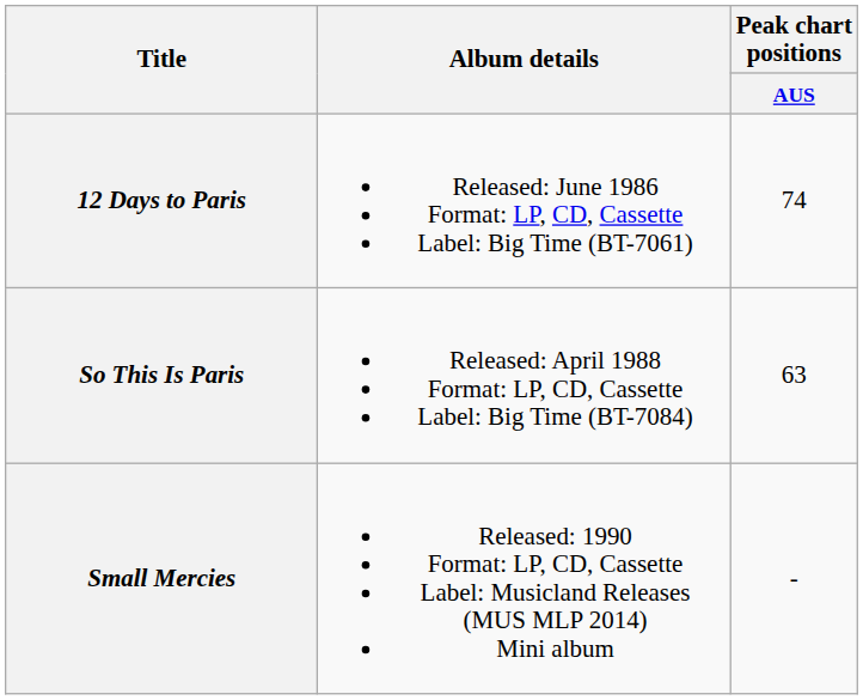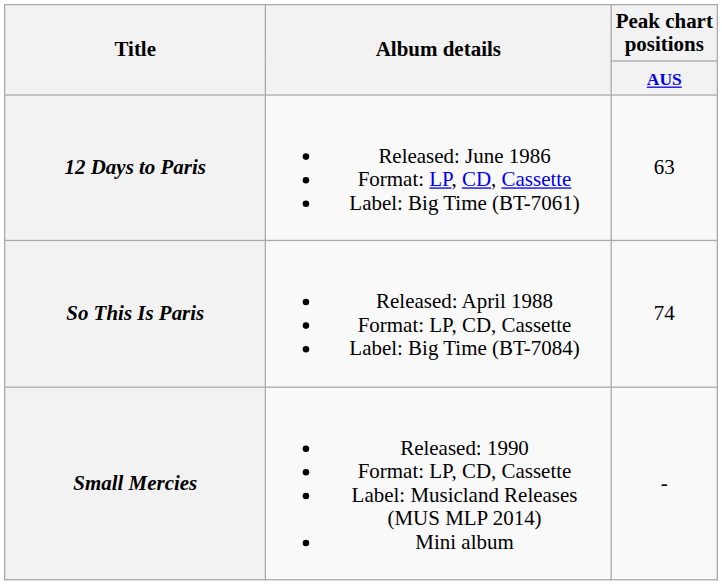12 Days to Paris | Peak chart positions / AUS: 74 -> 63
So This Is Paris | Peak chart positions / AUS: 63 -> 74
